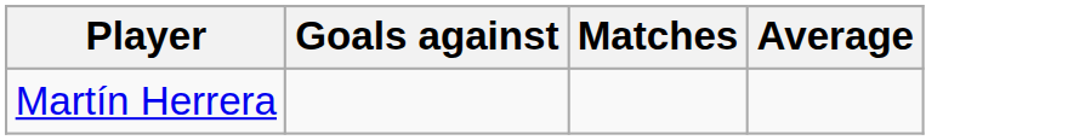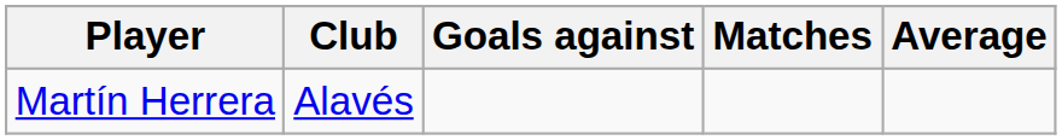+ column: Club | Alavés
